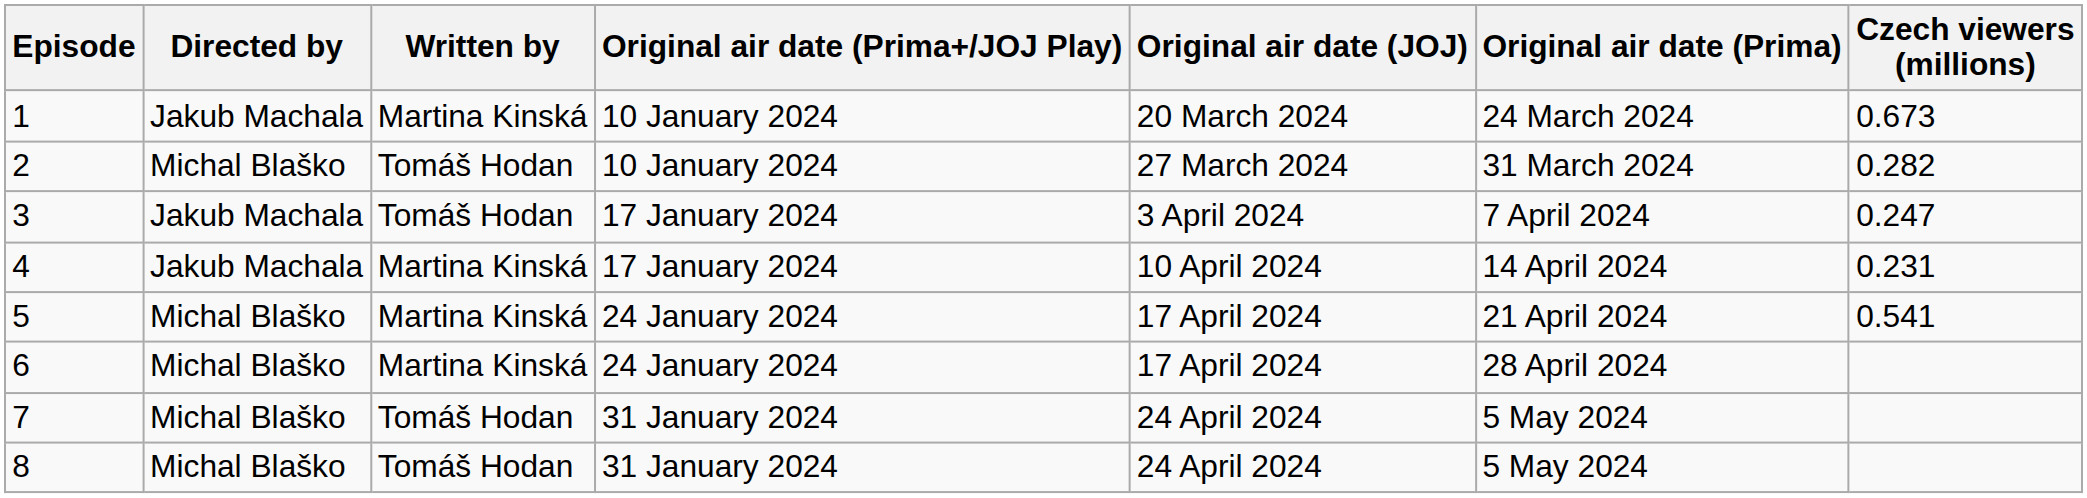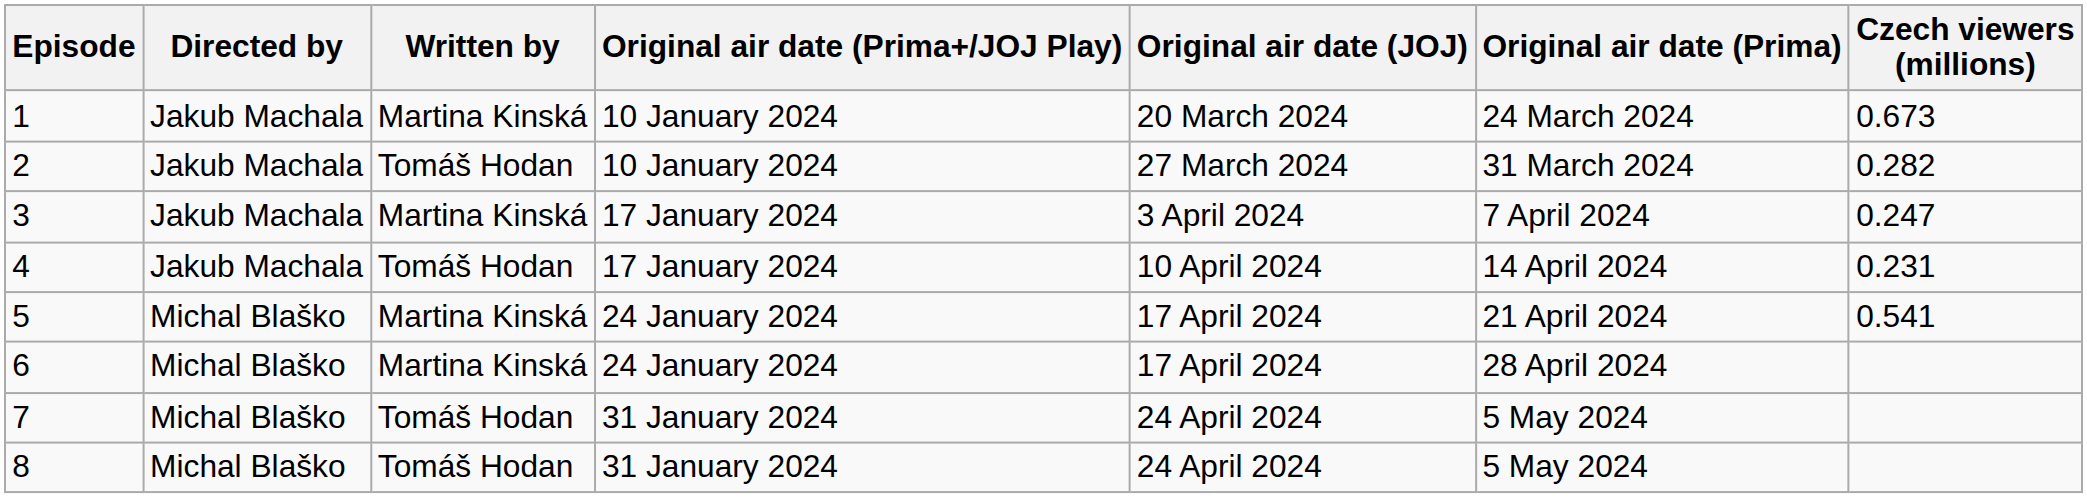2 | Directed by: Michal Blaško -> Jakub Machala
3 | Written by: Tomáš Hodan -> Martina Kinská
4 | Written by: Martina Kinská -> Tomáš Hodan
